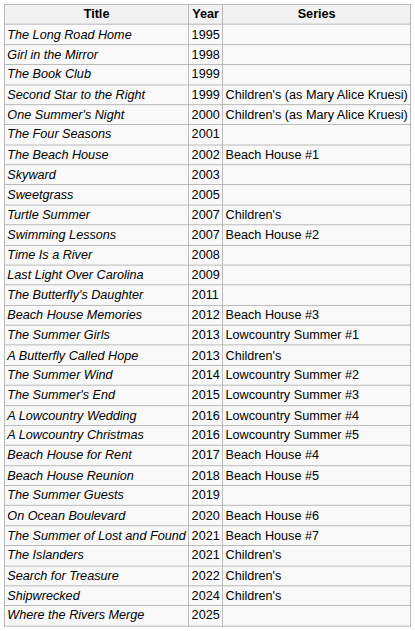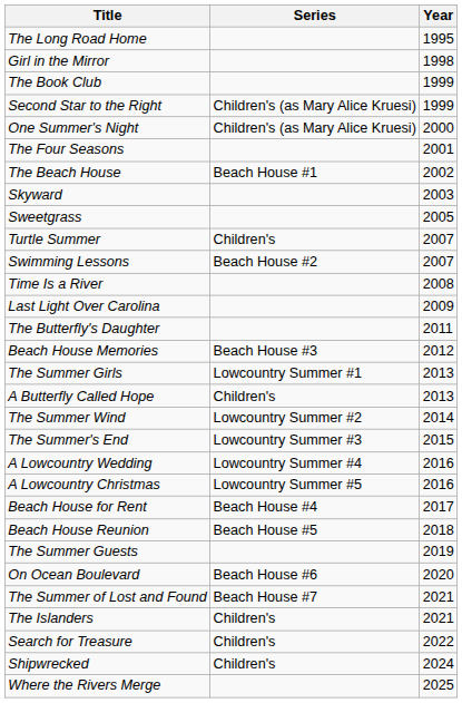columns swapped: Year <-> Series
